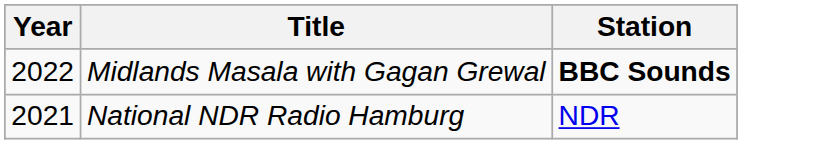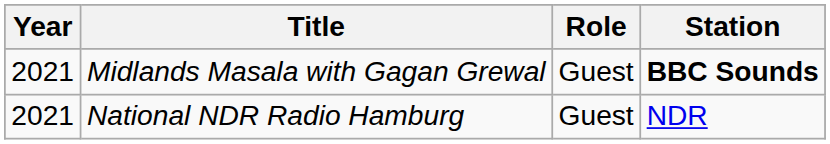+ column: Role | Guest | Guest
Midlands Masala with Gagan Grewal | Year: 2022 -> 2021
